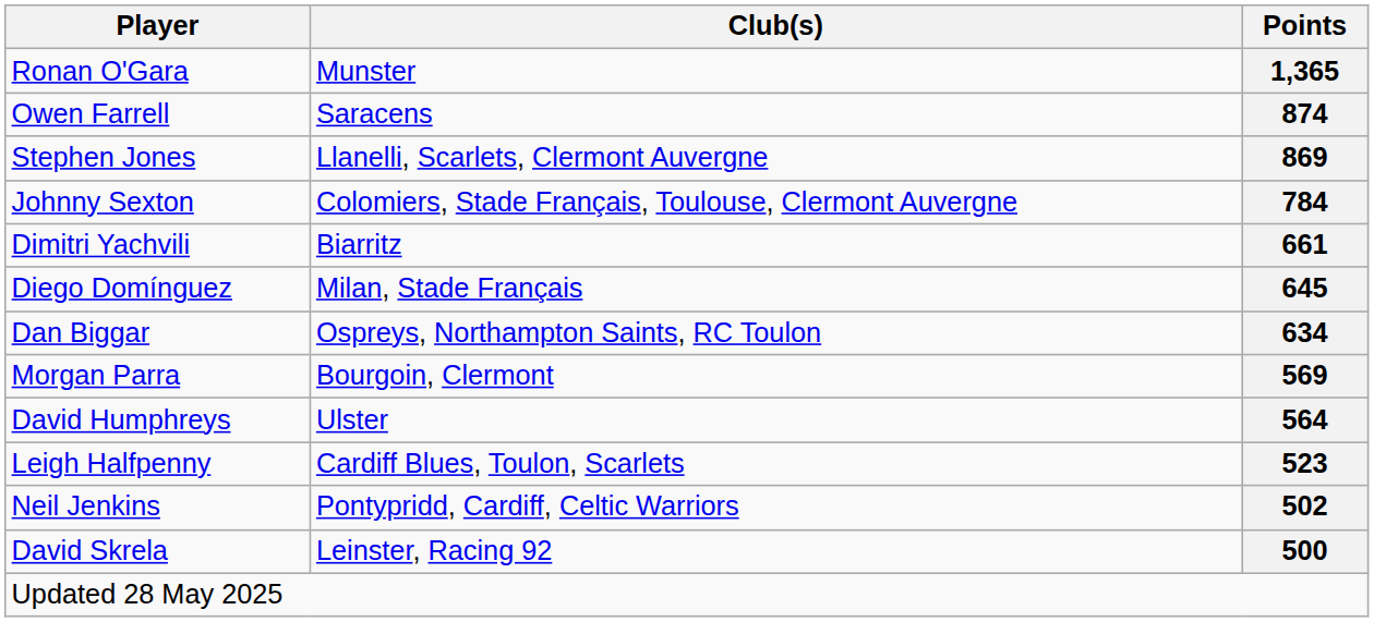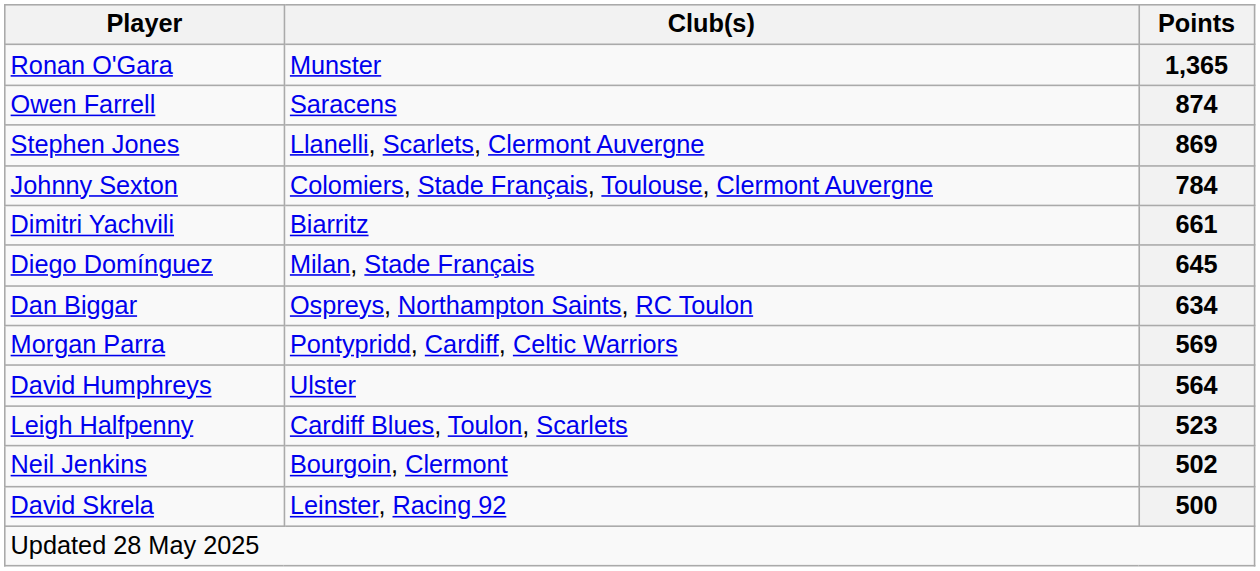569 | Club(s): Bourgoin, Clermont -> Pontypridd, Cardiff, Celtic Warriors
502 | Club(s): Pontypridd, Cardiff, Celtic Warriors -> Bourgoin, Clermont
